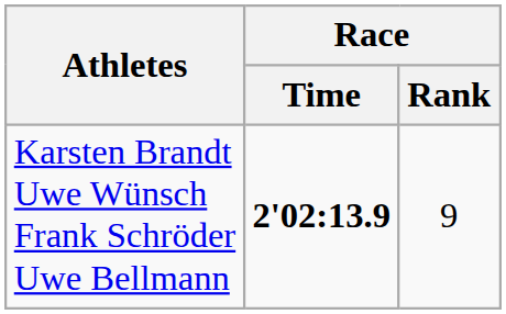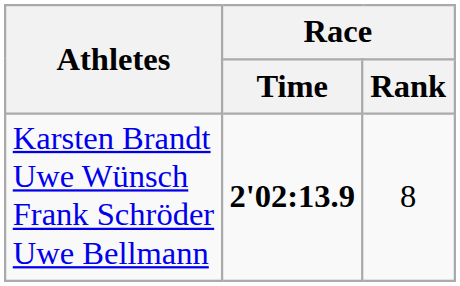Karsten Brandt Uwe Wünsch Frank Schröder Uwe Bellmann | Race / Rank: 9 -> 8
